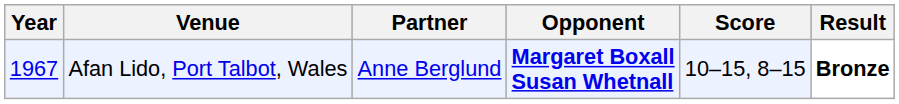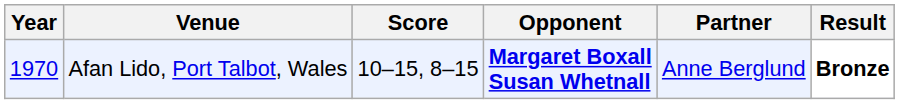columns swapped: Partner <-> Score
Afan Lido, Port Talbot, Wales | Year: 1967 -> 1970
